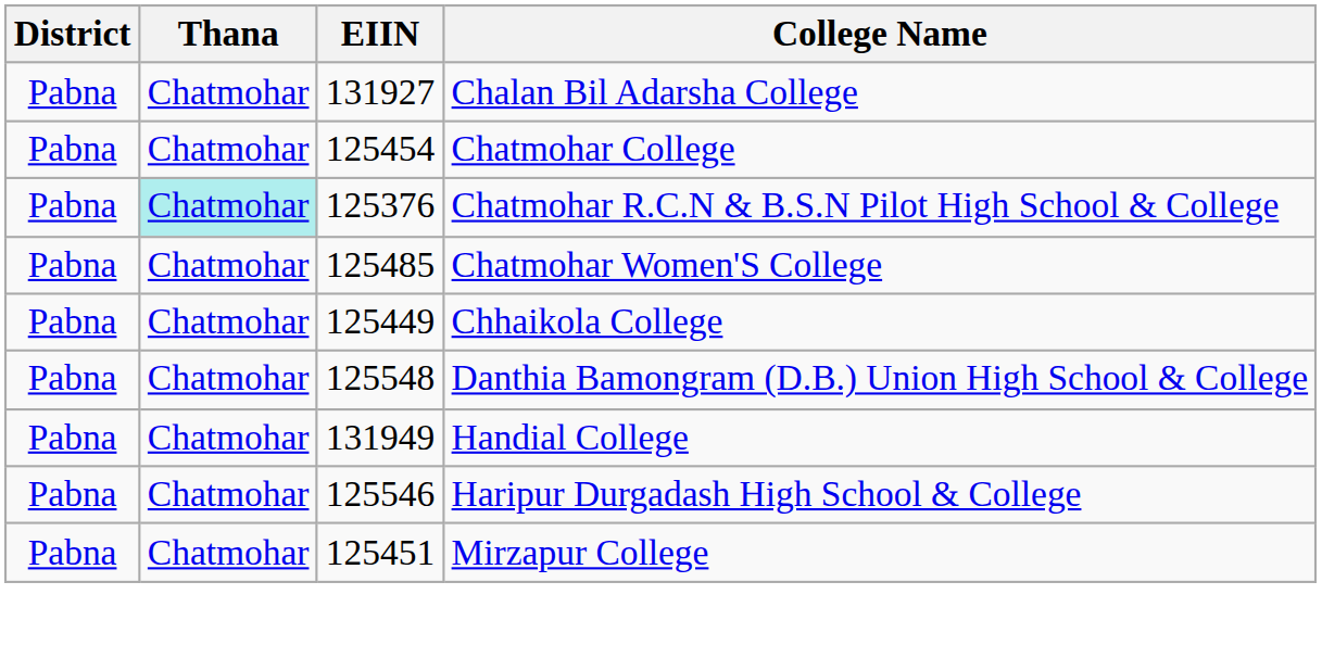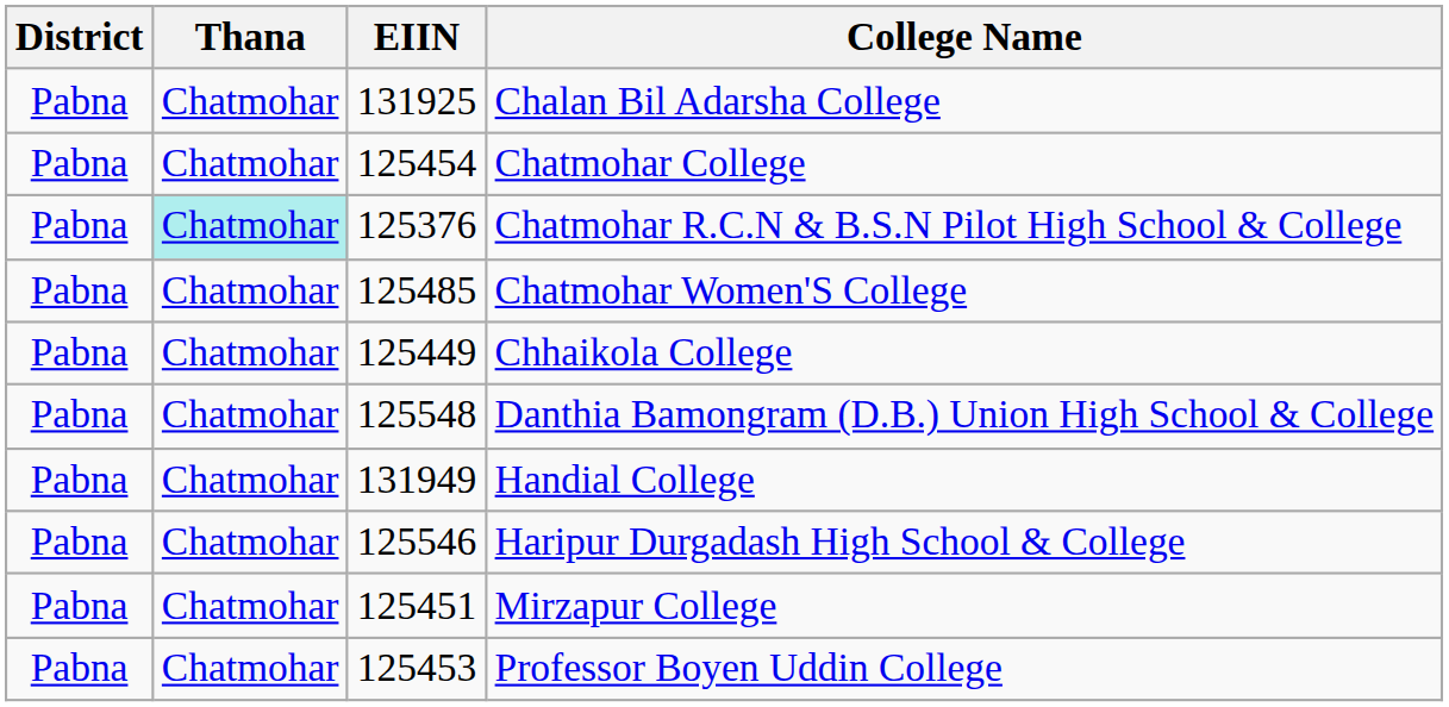Chalan Bil Adarsha College | EIIN: 131927 -> 131925
+ row: Pabna | Chatmohar | 125453 | Professor Boyen Uddin College
